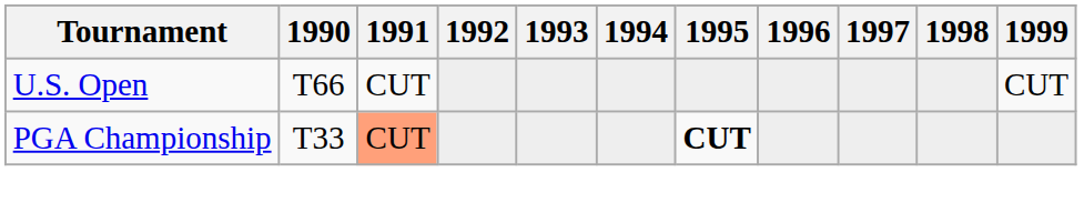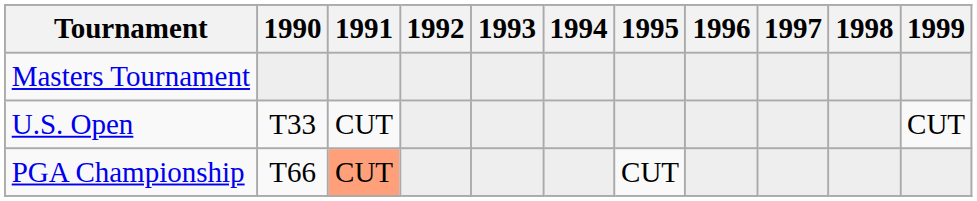+ row: Masters Tournament
U.S. Open | 1990: T66 -> T33
PGA Championship | 1990: T33 -> T66
PGA Championship | 1995: bold -> normal
